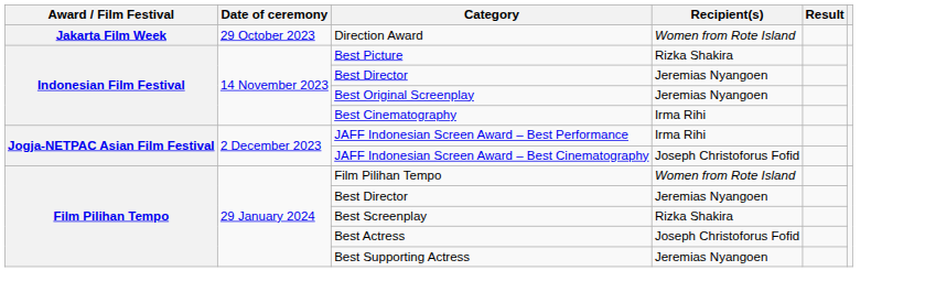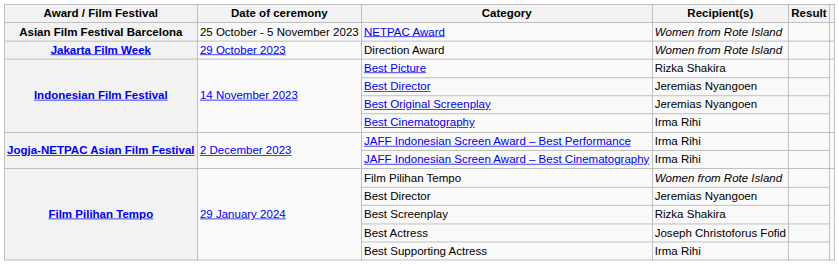+ row: Asian Film Festival Barcelona | 25 October - 5 November 2023 | NETPAC Award | Women from Rote Island
JAFF Indonesian Screen Award – Best Cinematography | Recipient(s): Joseph Christoforus Fofid -> Irma Rihi
Best Supporting Actress | Recipient(s): Jeremias Nyangoen -> Irma Rihi
